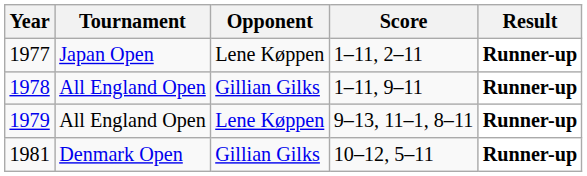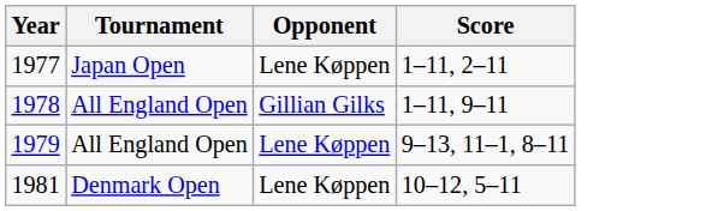- column: Result | Runner-up | Runner-up | Runner-up | Runner-up
1981 | Opponent: Gillian Gilks -> Lene Køppen
